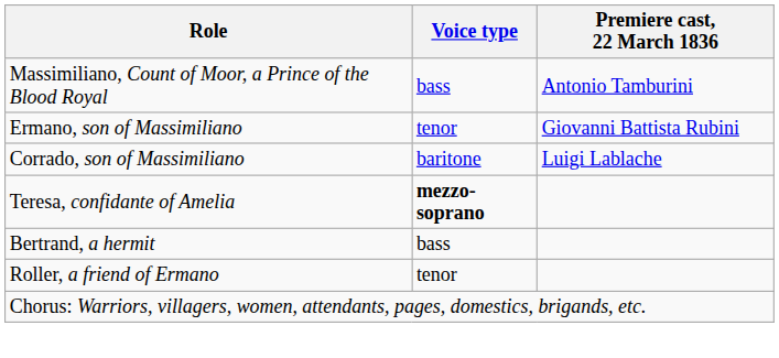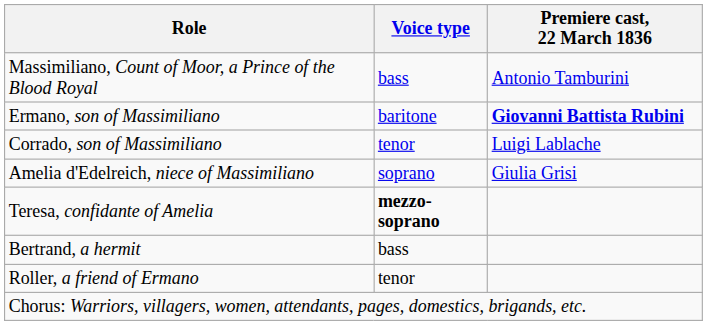Ermano, son of Massimiliano | Voice type: tenor -> baritone
Ermano, son of Massimiliano | Premiere cast, 22 March 1836: normal -> bold
Corrado, son of Massimiliano | Voice type: baritone -> tenor
+ row: Amelia d'Edelreich, niece of Massimiliano | soprano | Giulia Grisi
